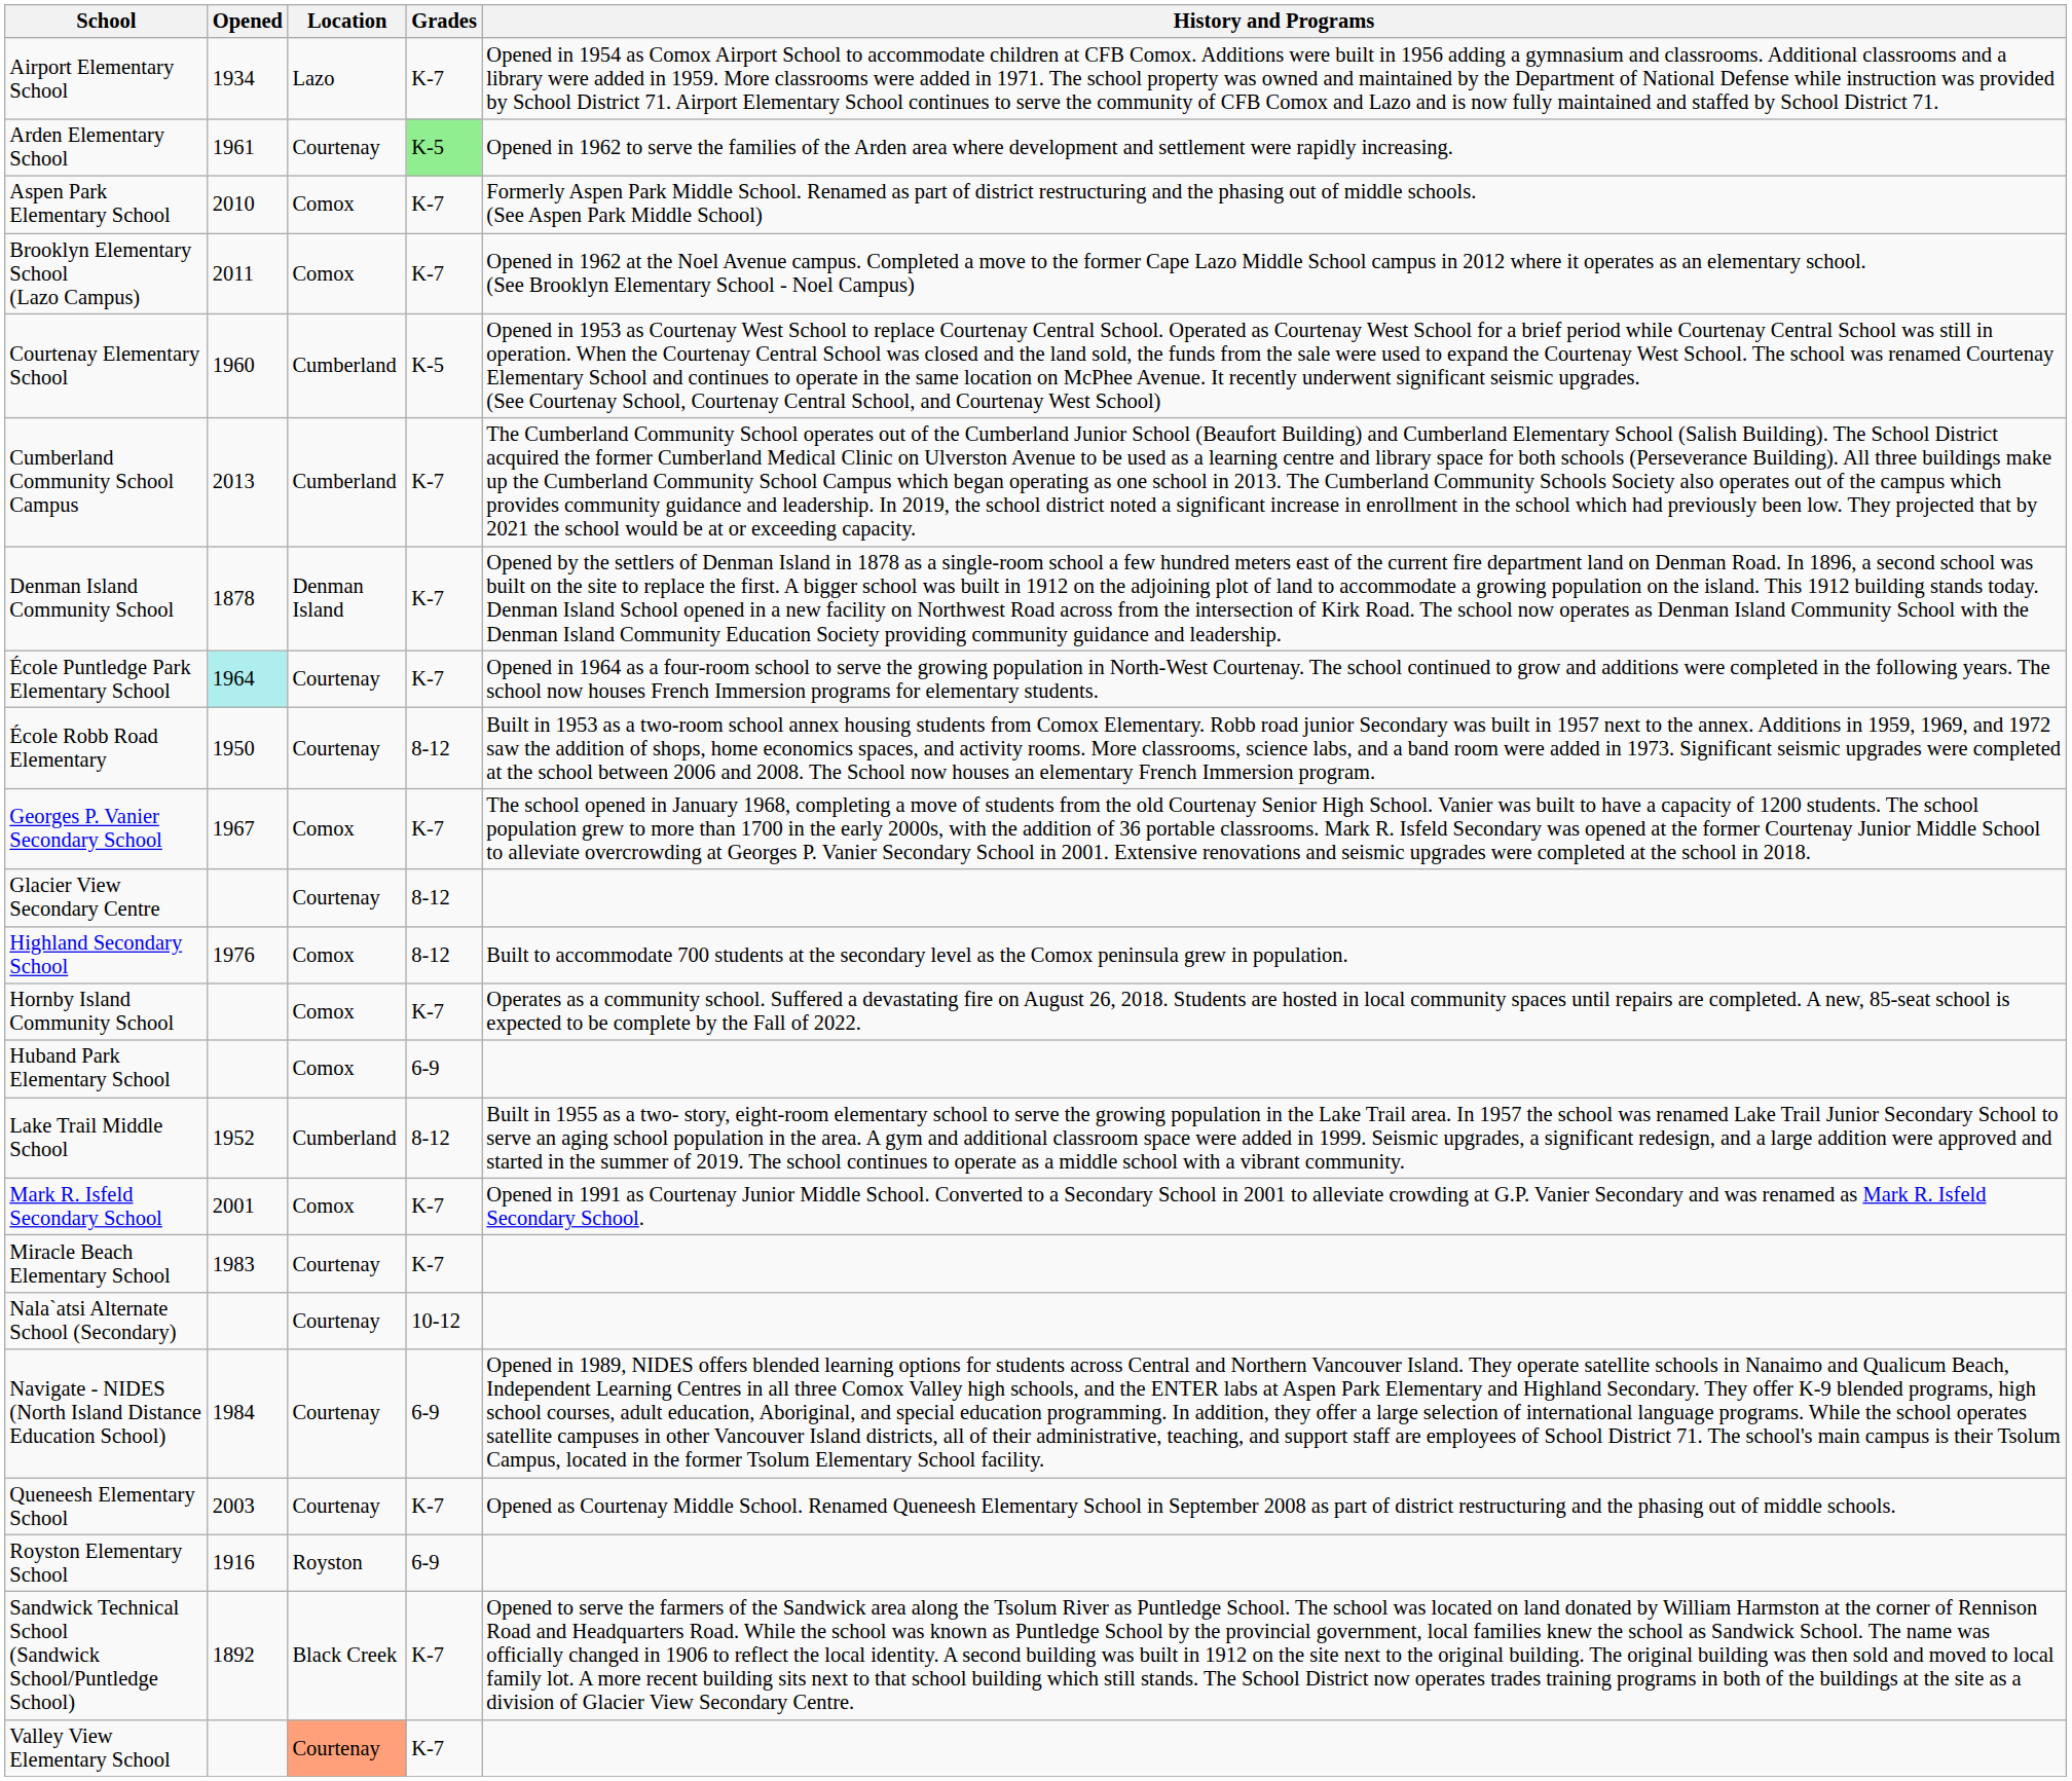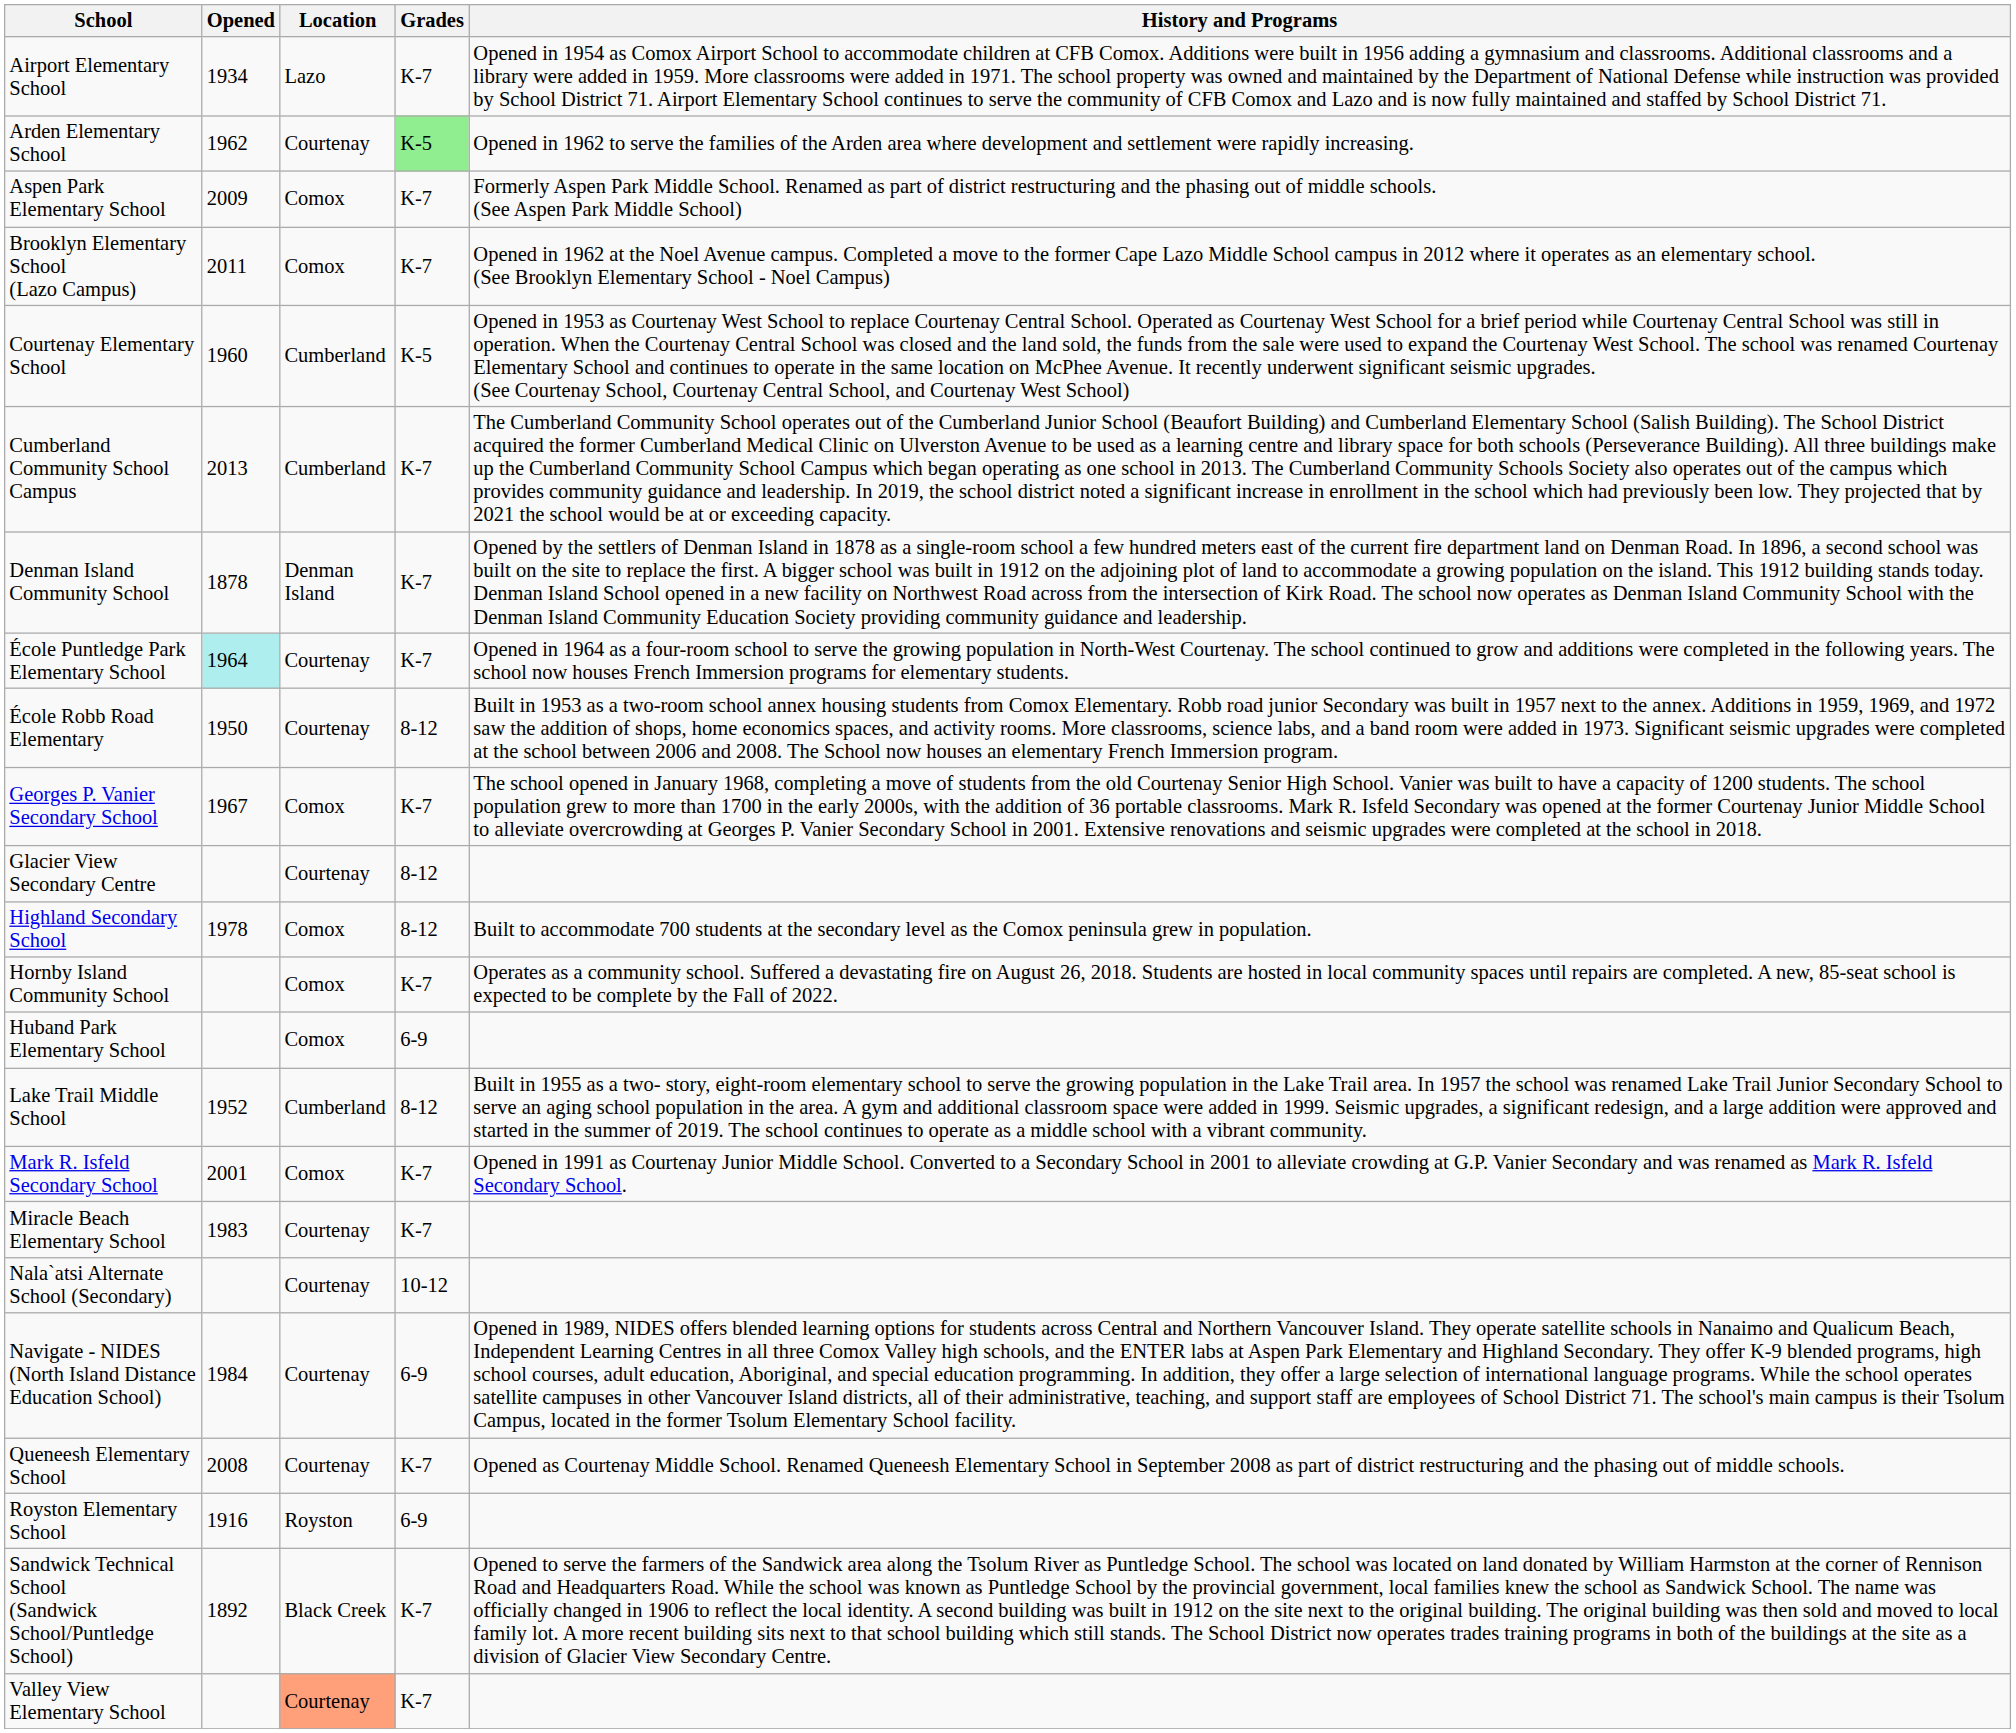Arden Elementary School | Opened: 1961 -> 1962
Aspen Park Elementary School | Opened: 2010 -> 2009
Highland Secondary School | Opened: 1976 -> 1978
Queneesh Elementary School | Opened: 2003 -> 2008
